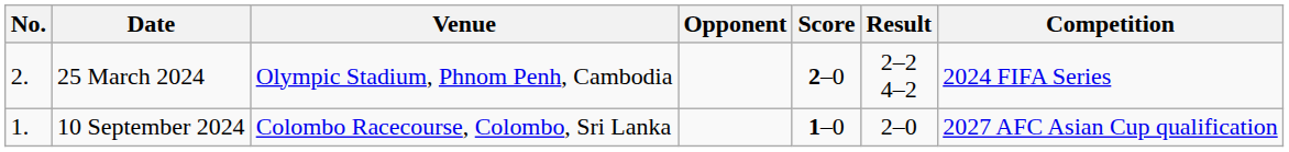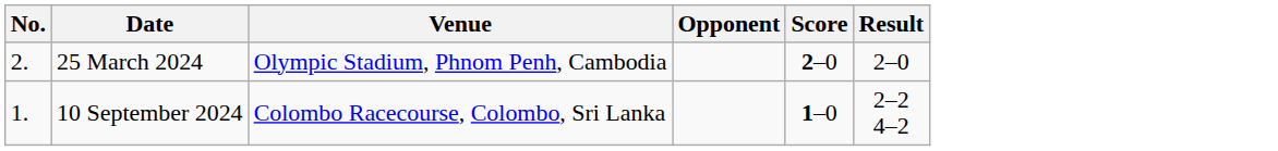- column: Competition | 2024 FIFA Series | 2027 AFC Asian Cup qualification
25 March 2024 | Result: 2–2 4–2 -> 2–0
10 September 2024 | Result: 2–0 -> 2–2 4–2
